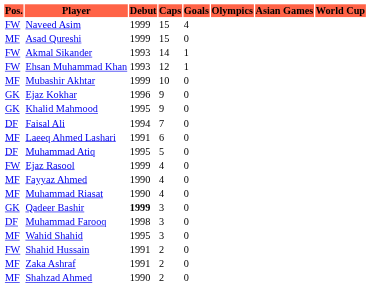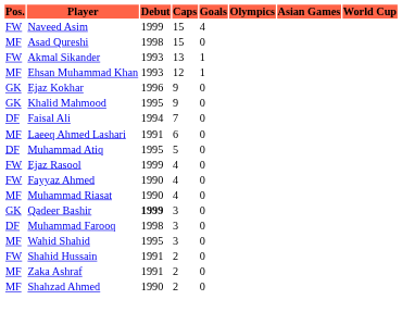Asad Qureshi | Debut: 1999 -> 1998
Akmal Sikander | Caps: 14 -> 13
Ehsan Muhammad Khan | Pos.: FW -> MF
- row: MF | Mubashir Akhtar | 1999 | 10 | 0
Fayyaz Ahmed | Pos.: MF -> FW
